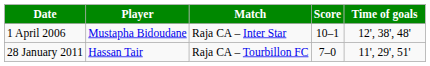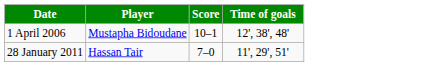- column: Match | Raja CA – Inter Star | Raja CA – Tourbillon FC
